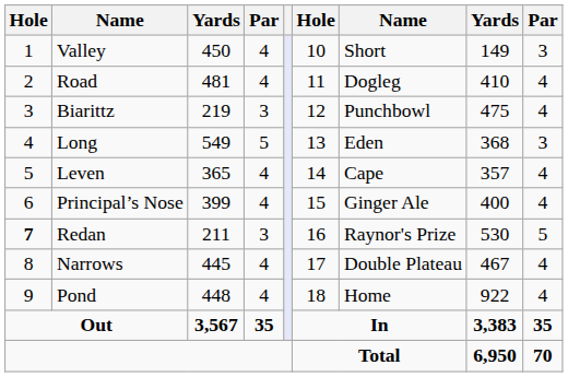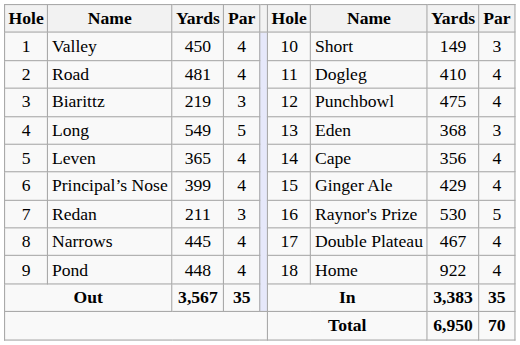Leven | column 8: 357 -> 356
Principal’s Nose | column 8: 400 -> 429
Redan | column 1: bold -> normal
